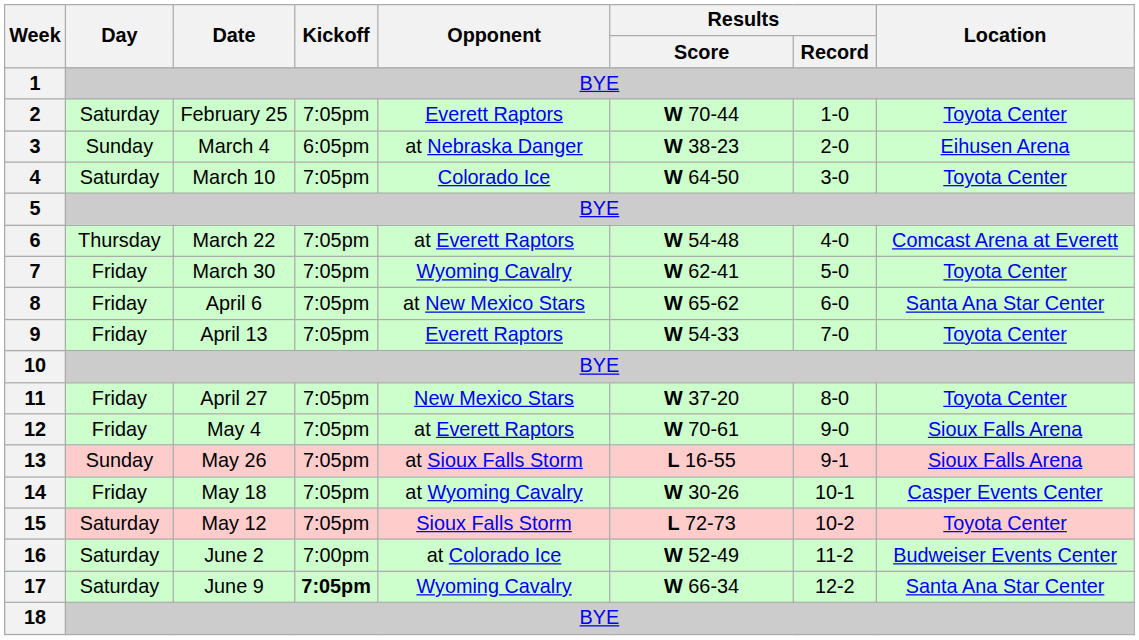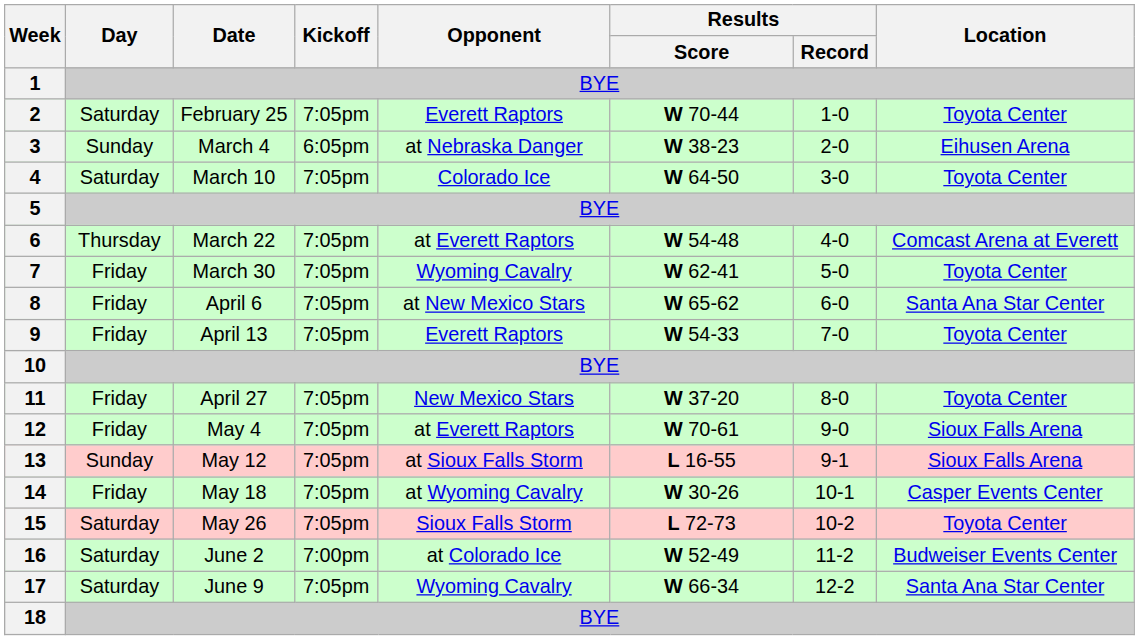13 | Date: May 26 -> May 12
15 | Date: May 12 -> May 26
17 | Kickoff: bold -> normal
